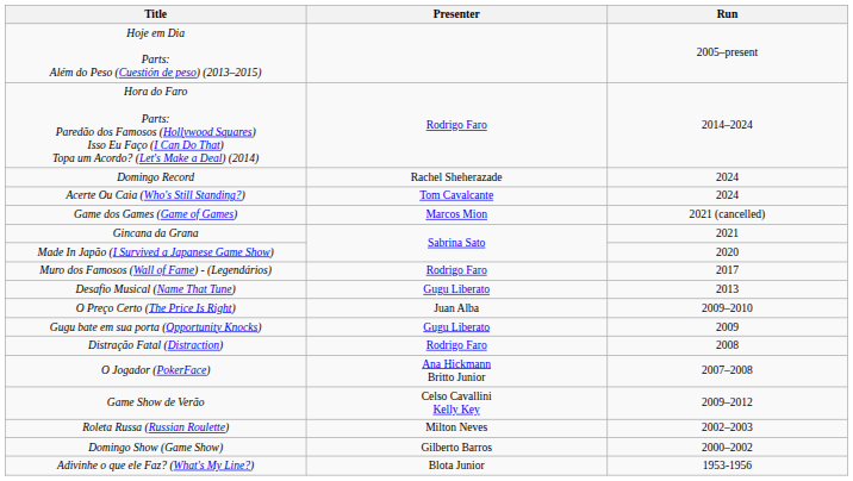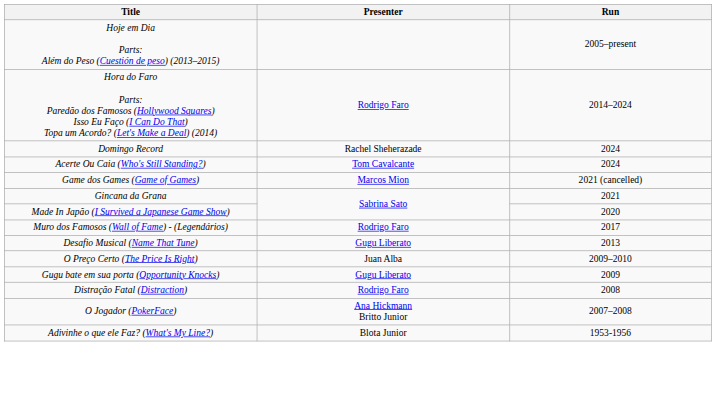- row: Game Show de Verão | Celso Cavallini Kelly Key | 2009–2012
- row: Roleta Russa (Russian Roulette) | Milton Neves | 2002–2003
- row: Domingo Show (Game Show) | Gilberto Barros | 2000–2002
